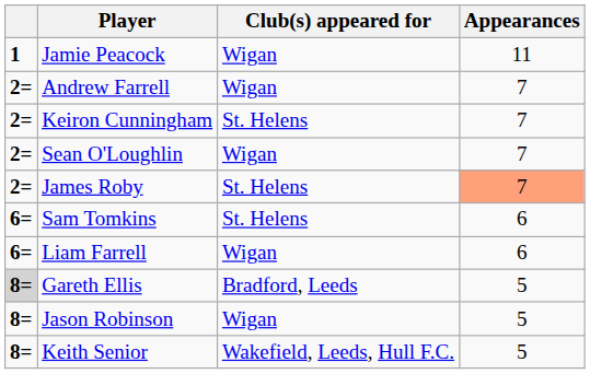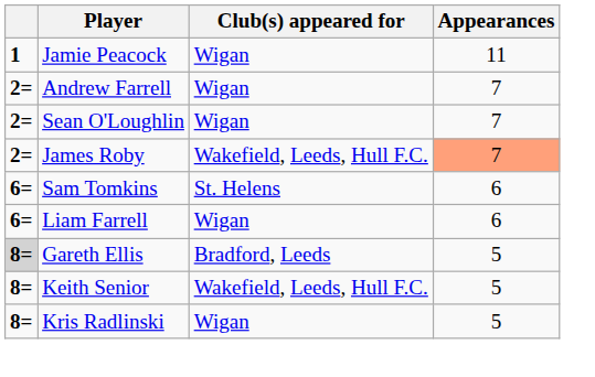- row: 2= | Keiron Cunningham | St. Helens | 7
James Roby | Club(s) appeared for: St. Helens -> Wakefield, Leeds, Hull F.C.
- row: 8= | Jason Robinson | Wigan | 5
+ row: 8= | Kris Radlinski | Wigan | 5
